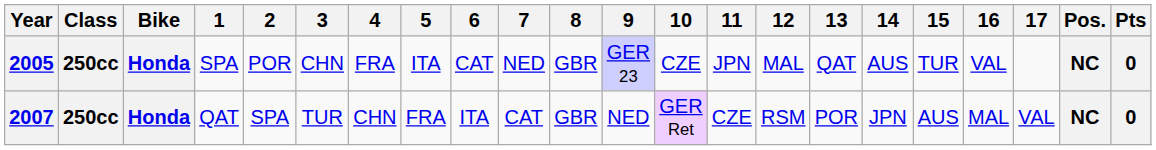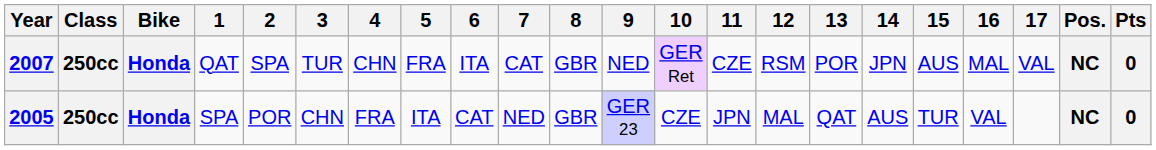rows swapped: 2005 <-> 2007
